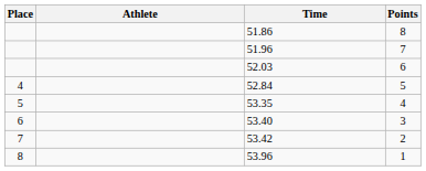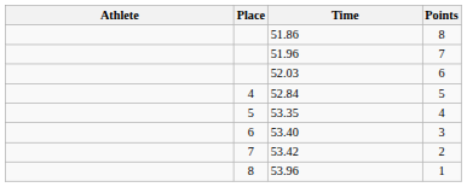columns swapped: Place <-> Athlete
